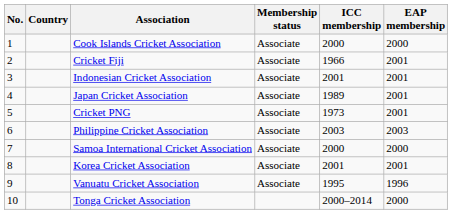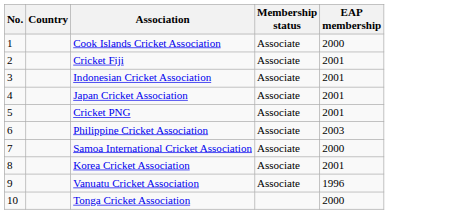- column: ICC membership | 2000 | 1966 | 2001 | 1989 | 1973 | 2003 | 2000 | 2001 | 1995 | 2000–2014
